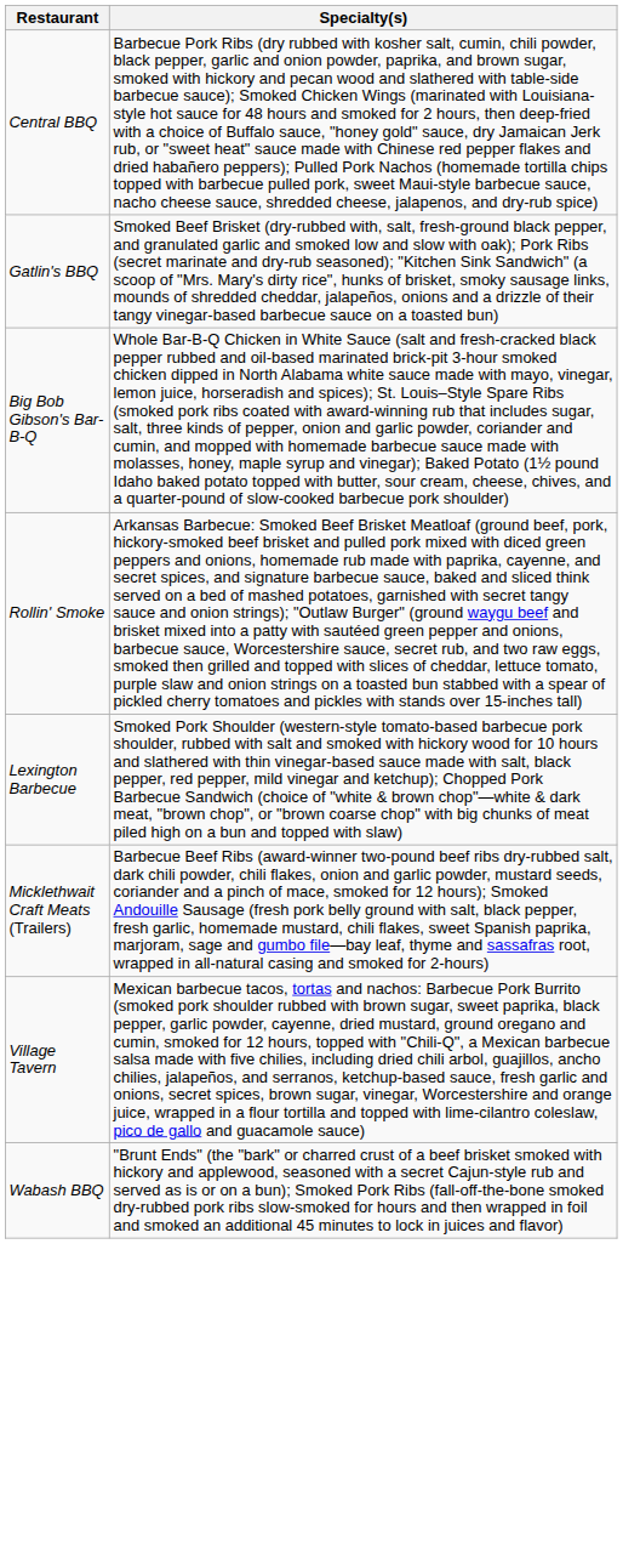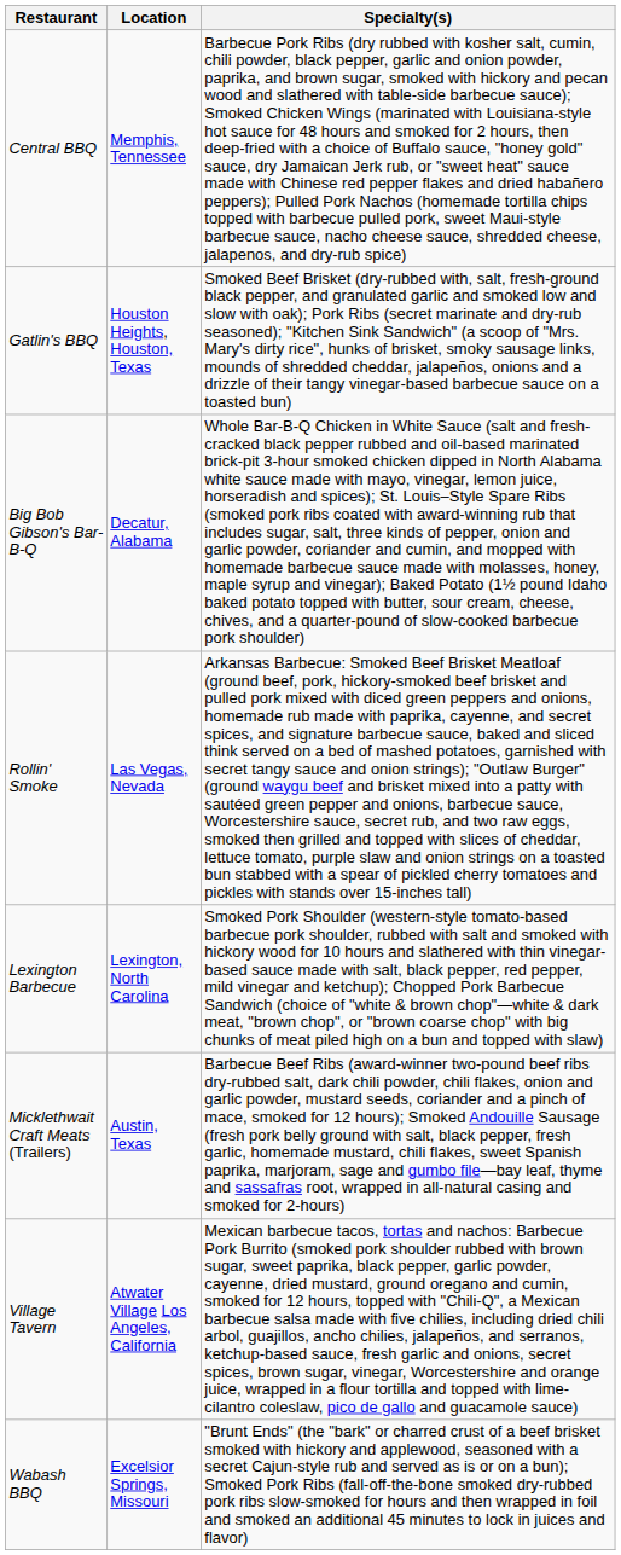+ column: Location | Memphis, Tennessee | Houston Heights, Houston, Texas | Decatur, Alabama | Las Vegas, Nevada | Lexington, North Carolina | Austin, Texas | Atwater Village Los Angeles, California | Excelsior Springs, Missouri
